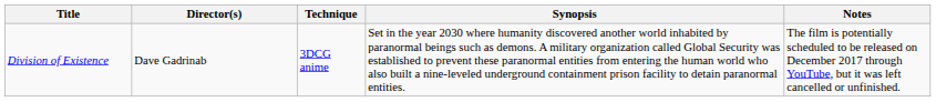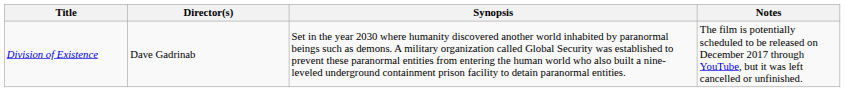- column: Technique | 3DCG anime
